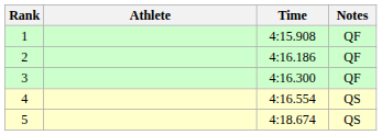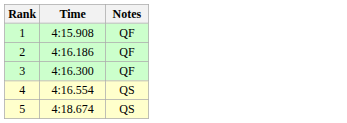- column: Athlete
